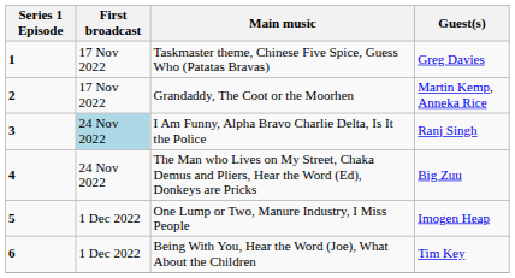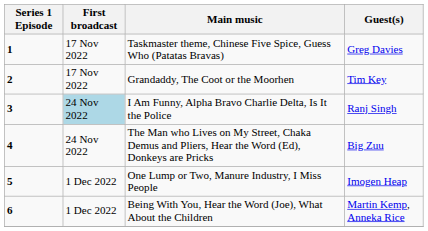Grandaddy, The Coot or the Moorhen | Guest(s): Martin Kemp, Anneka Rice -> Tim Key
Being With You, Hear the Word (Joe), What About the Children | Guest(s): Tim Key -> Martin Kemp, Anneka Rice
